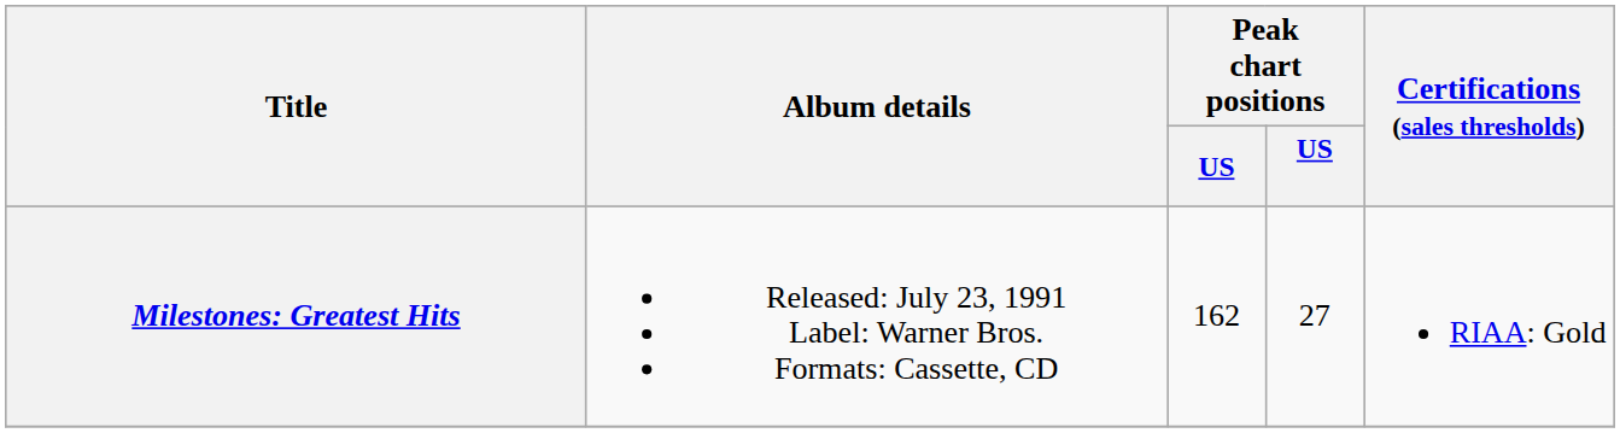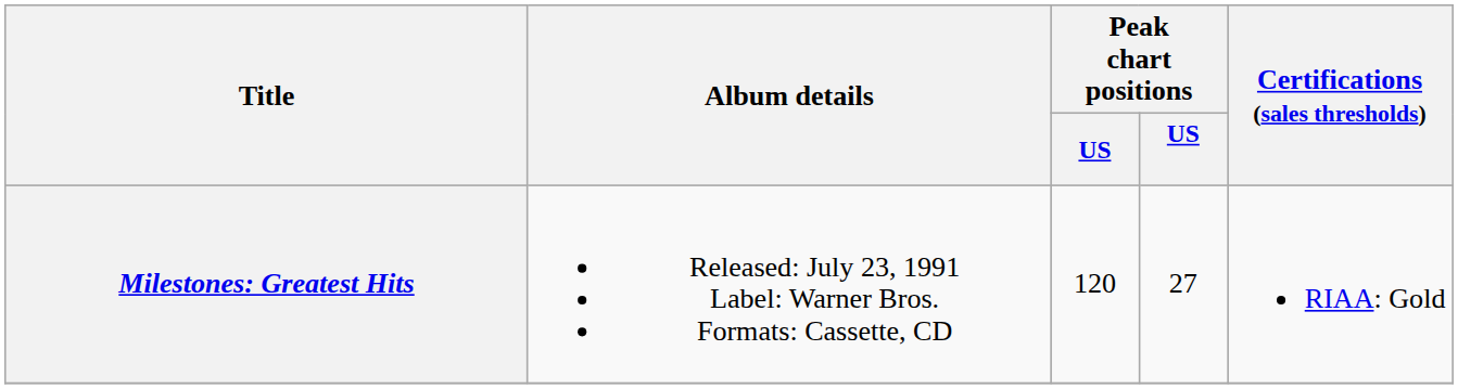Milestones: Greatest Hits | column 3: 162 -> 120
